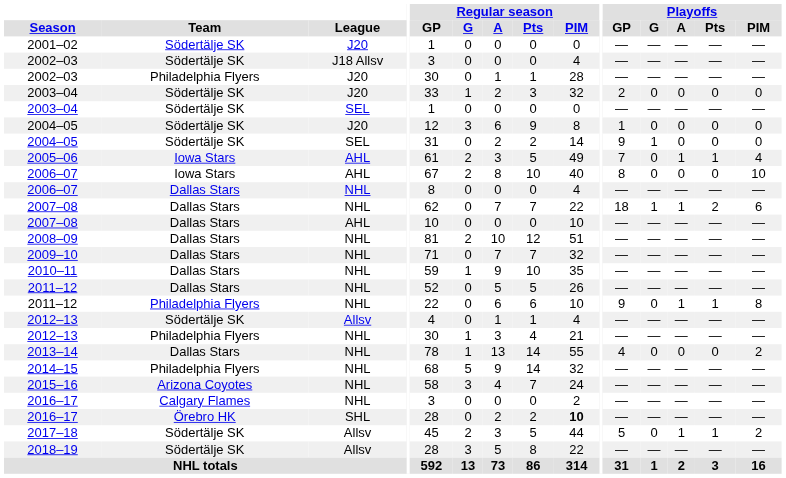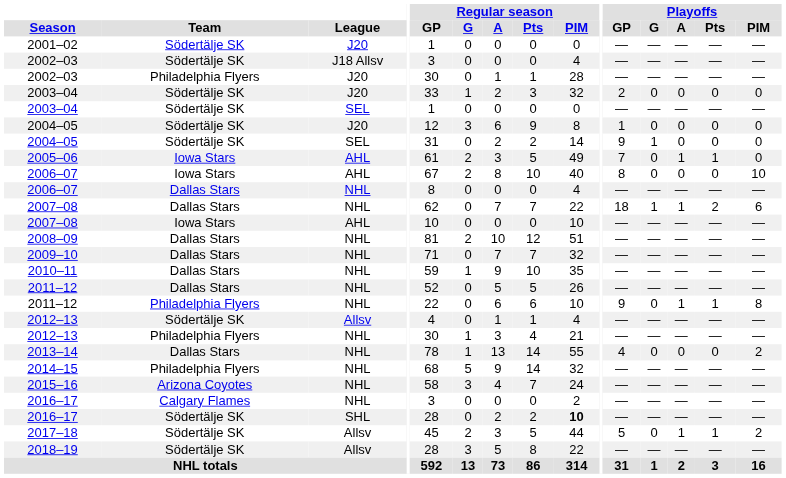2005–06 | Playoffs / PIM: 4 -> 0
2007–08 / AHL | Team: Dallas Stars -> Iowa Stars
2016–17 / SHL | Team: Örebro HK -> Södertälje SK
